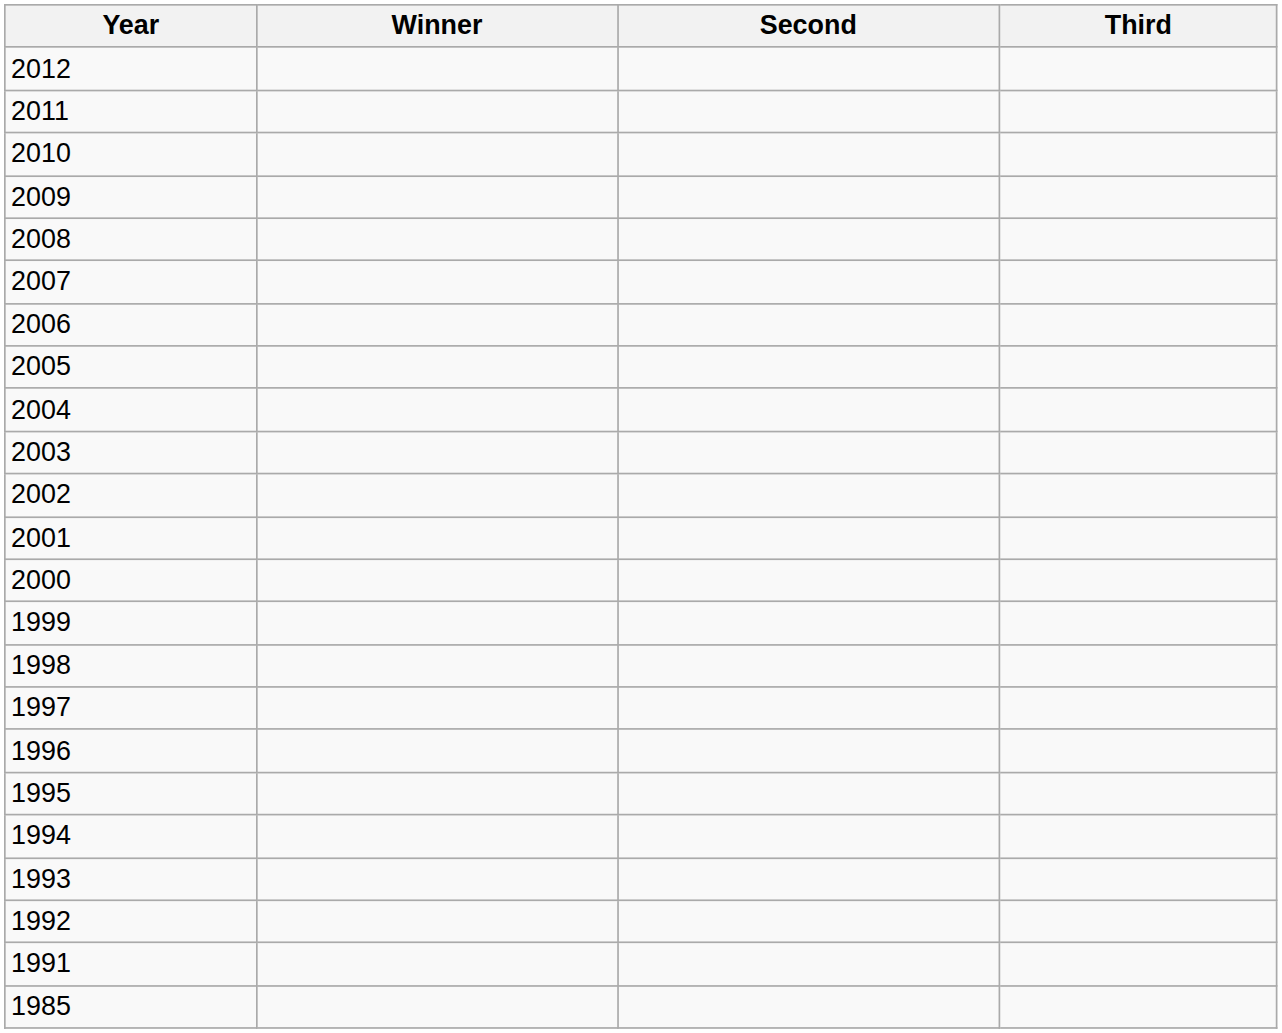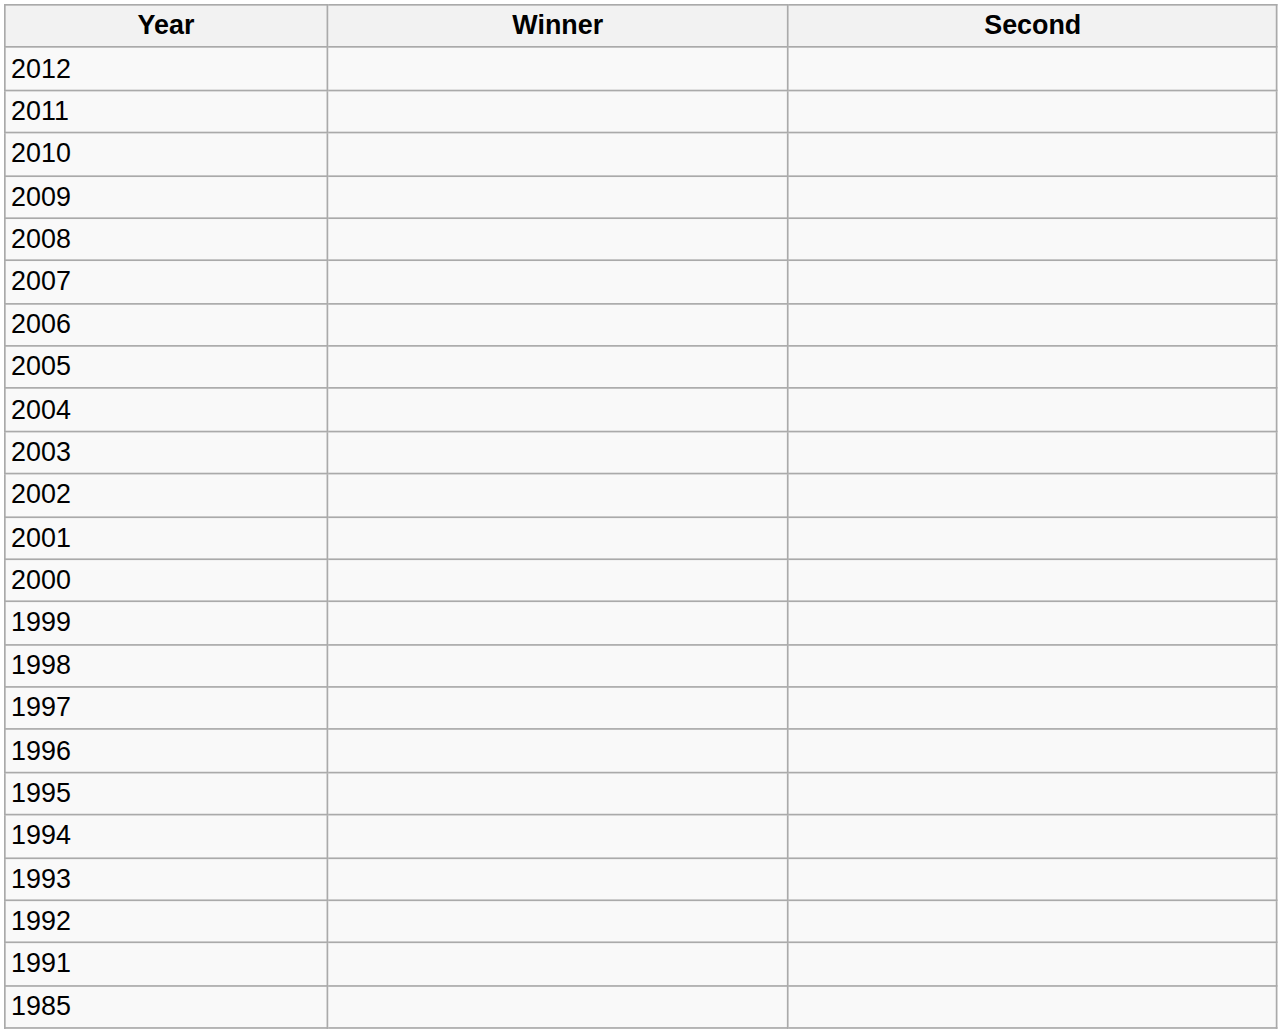- column: Third
